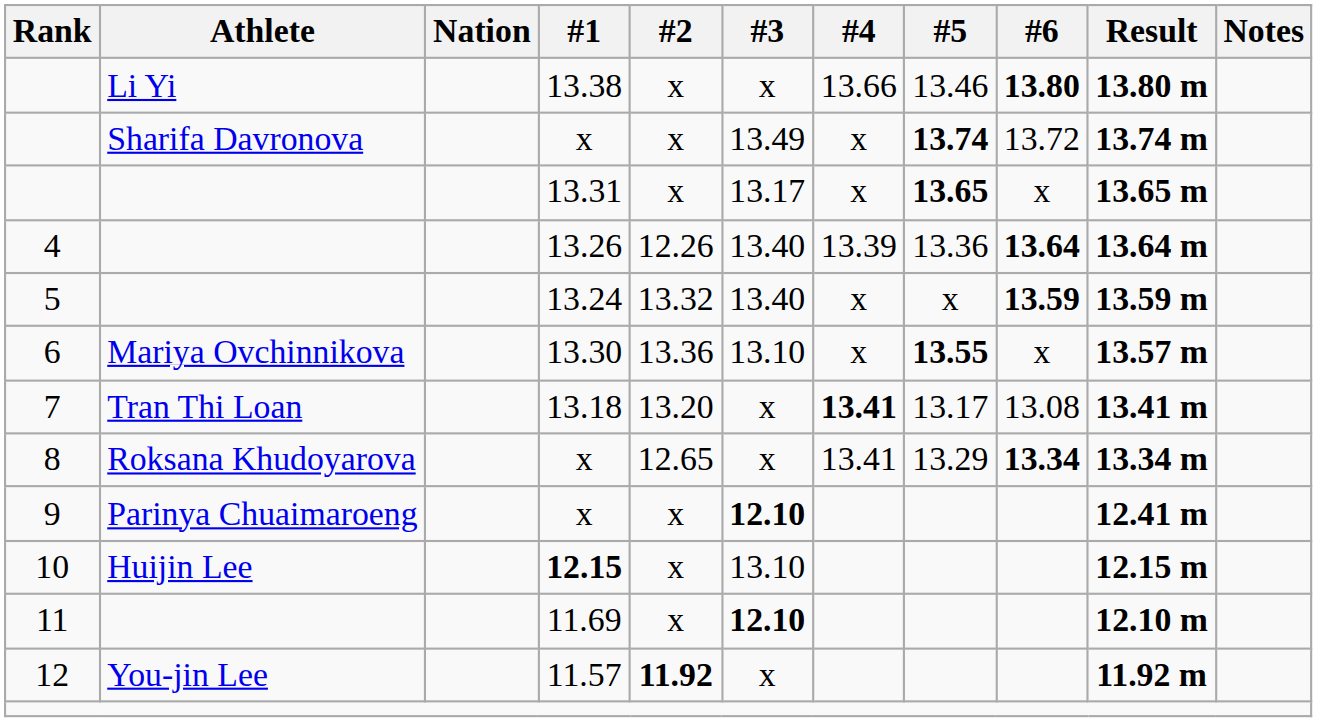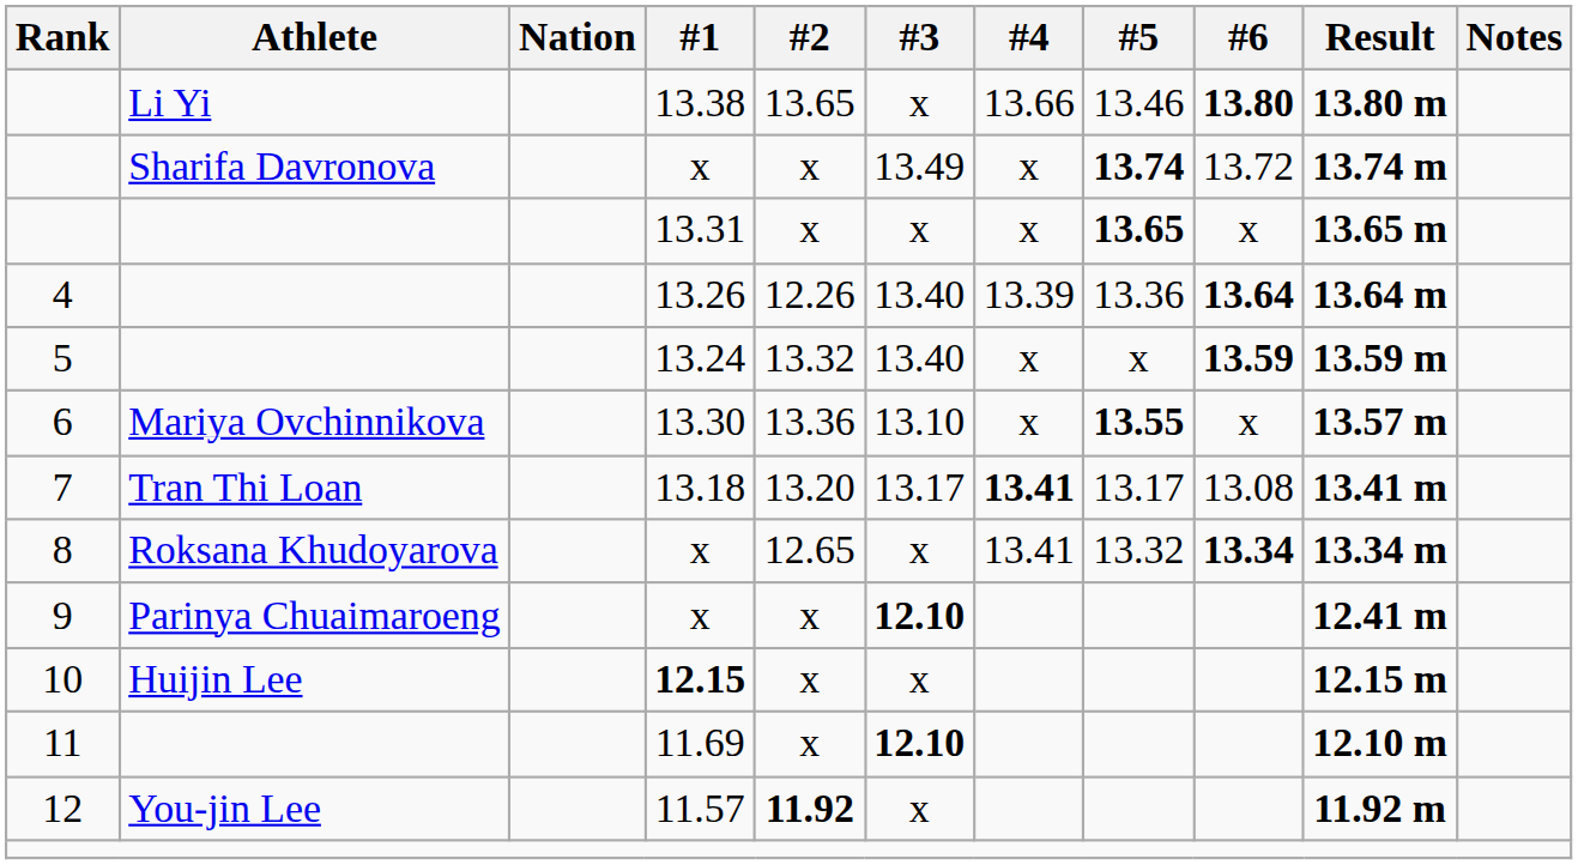13.38 | #2: x -> 13.65
13.31 | #3: 13.17 -> x
13.18 | #3: x -> 13.17
8 / x | #5: 13.29 -> 13.32
12.15 | #3: 13.10 -> x
